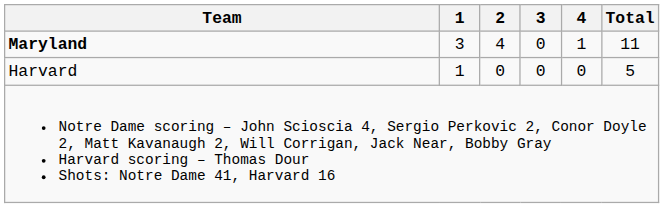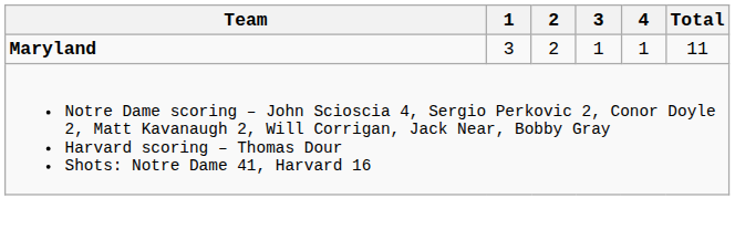Maryland | 2: 4 -> 2
Maryland | 3: 0 -> 1
- row: Harvard | 1 | 0 | 0 | 0 | 5
